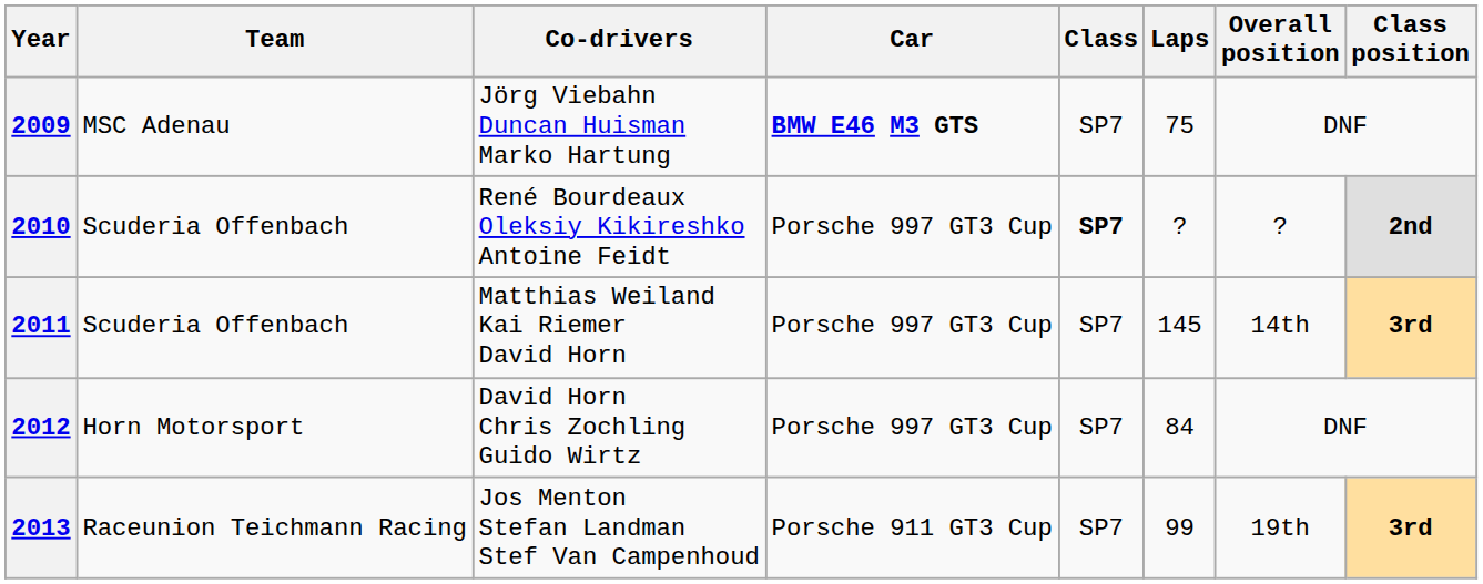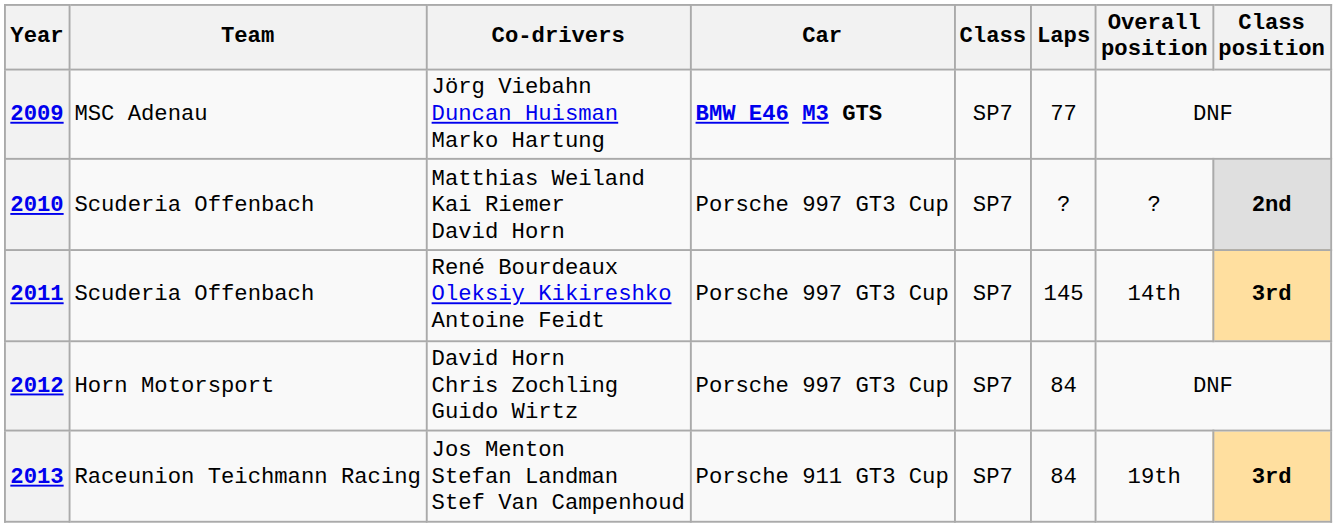2009 | Laps: 75 -> 77
2010 | Co-drivers: René Bourdeaux Oleksiy Kikireshko Antoine Feidt -> Matthias Weiland Kai Riemer David Horn
2010 | Class: bold -> normal
2011 | Co-drivers: Matthias Weiland Kai Riemer David Horn -> René Bourdeaux Oleksiy Kikireshko Antoine Feidt
2013 | Laps: 99 -> 84
